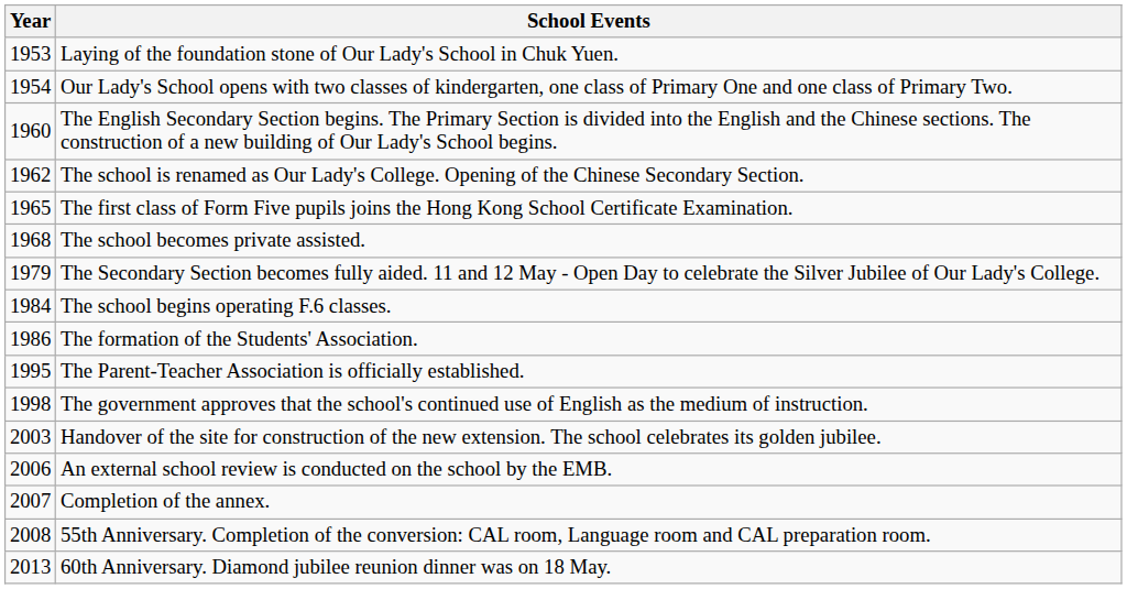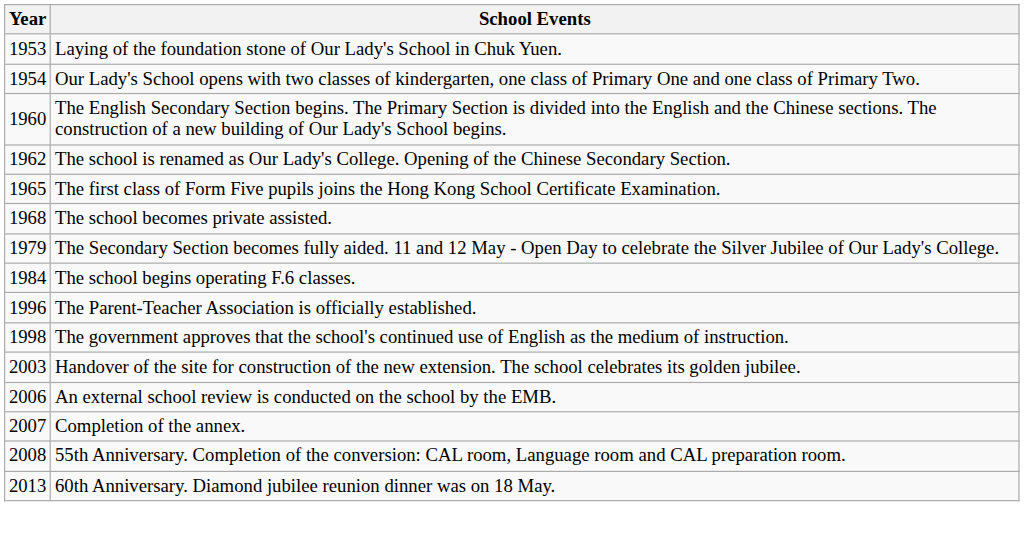- row: 1986 | The formation of the Students' Association.
The Parent-Teacher Association is officially established. | Year: 1995 -> 1996
